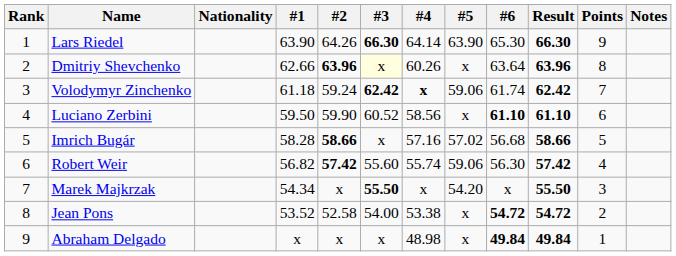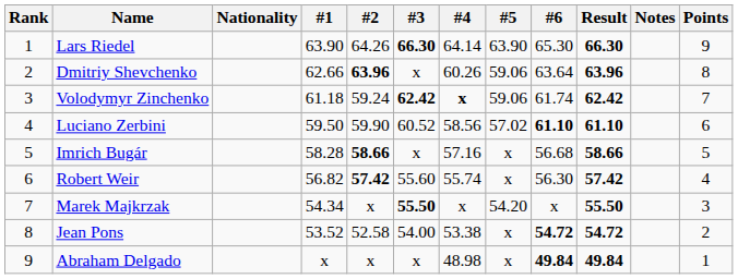columns swapped: Notes <-> Points
Dmitriy Shevchenko | #3: lightyellow background -> no background
Dmitriy Shevchenko | #5: x -> 59.06
Luciano Zerbini | #5: x -> 57.02
Imrich Bugár | #5: 57.02 -> x
Robert Weir | #5: 59.06 -> x
